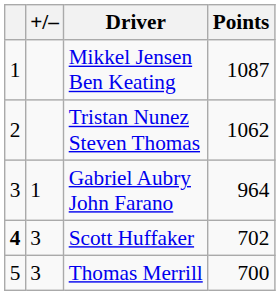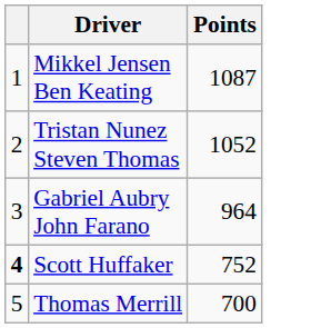- column: +/– | 1 | 3 | 3
Tristan Nunez Steven Thomas | Points: 1062 -> 1052
Scott Huffaker | Points: 702 -> 752
